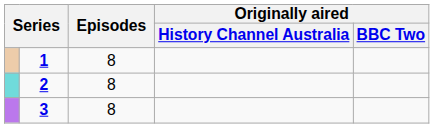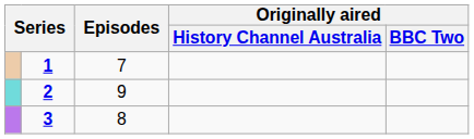1 | Episodes: 8 -> 7
2 | Episodes: 8 -> 9
